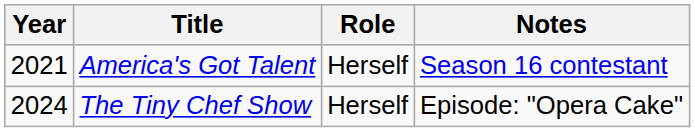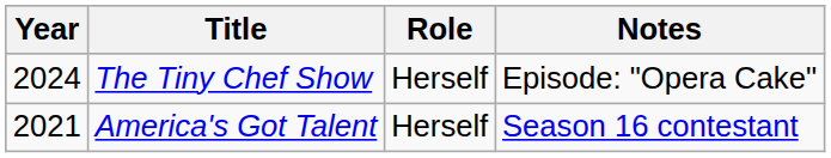rows swapped: America's Got Talent <-> The Tiny Chef Show
